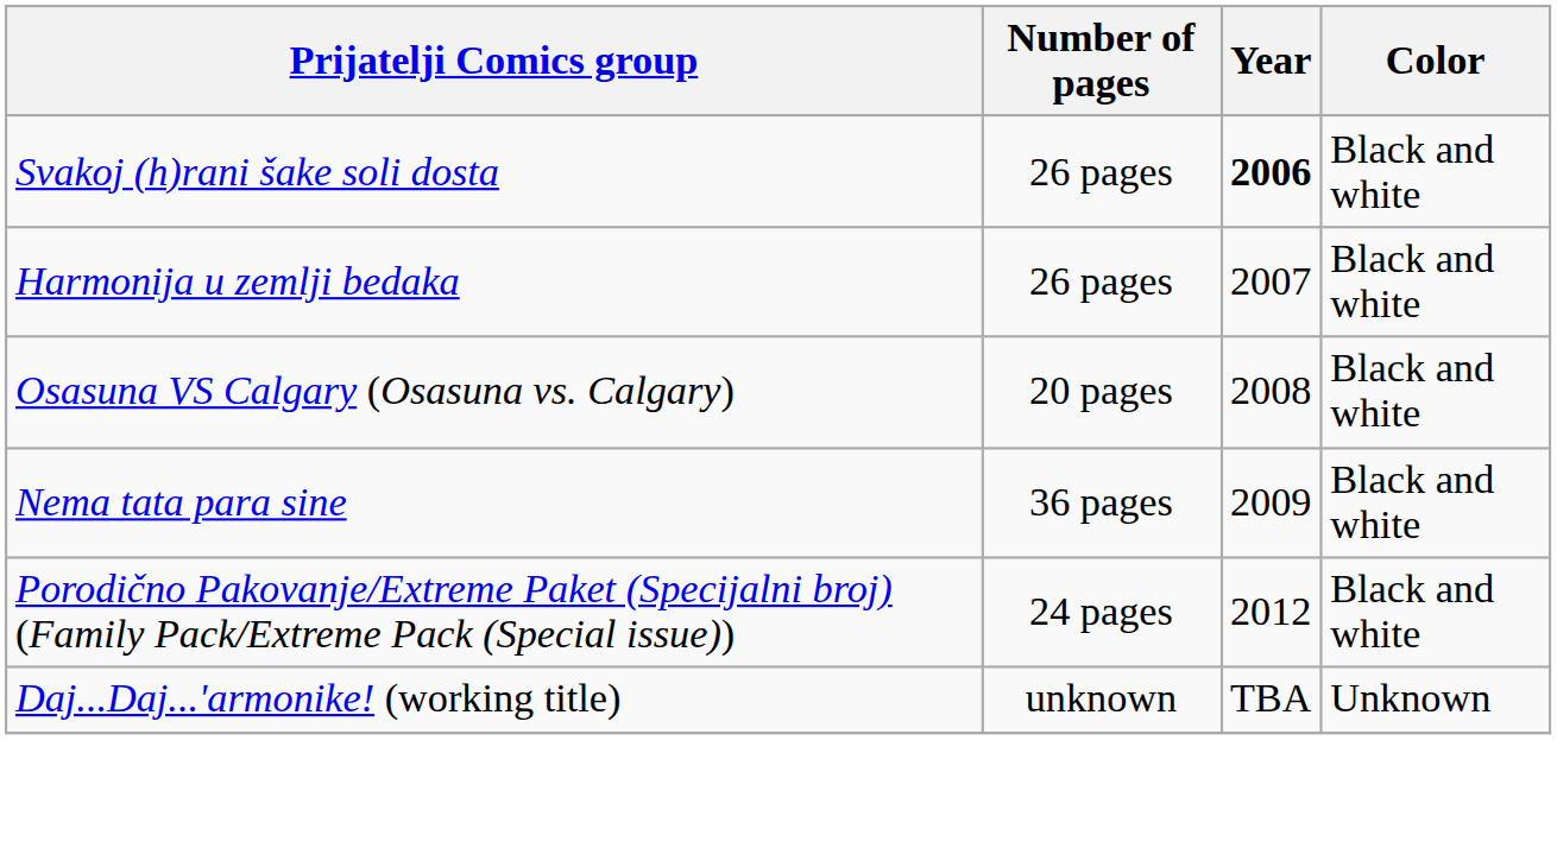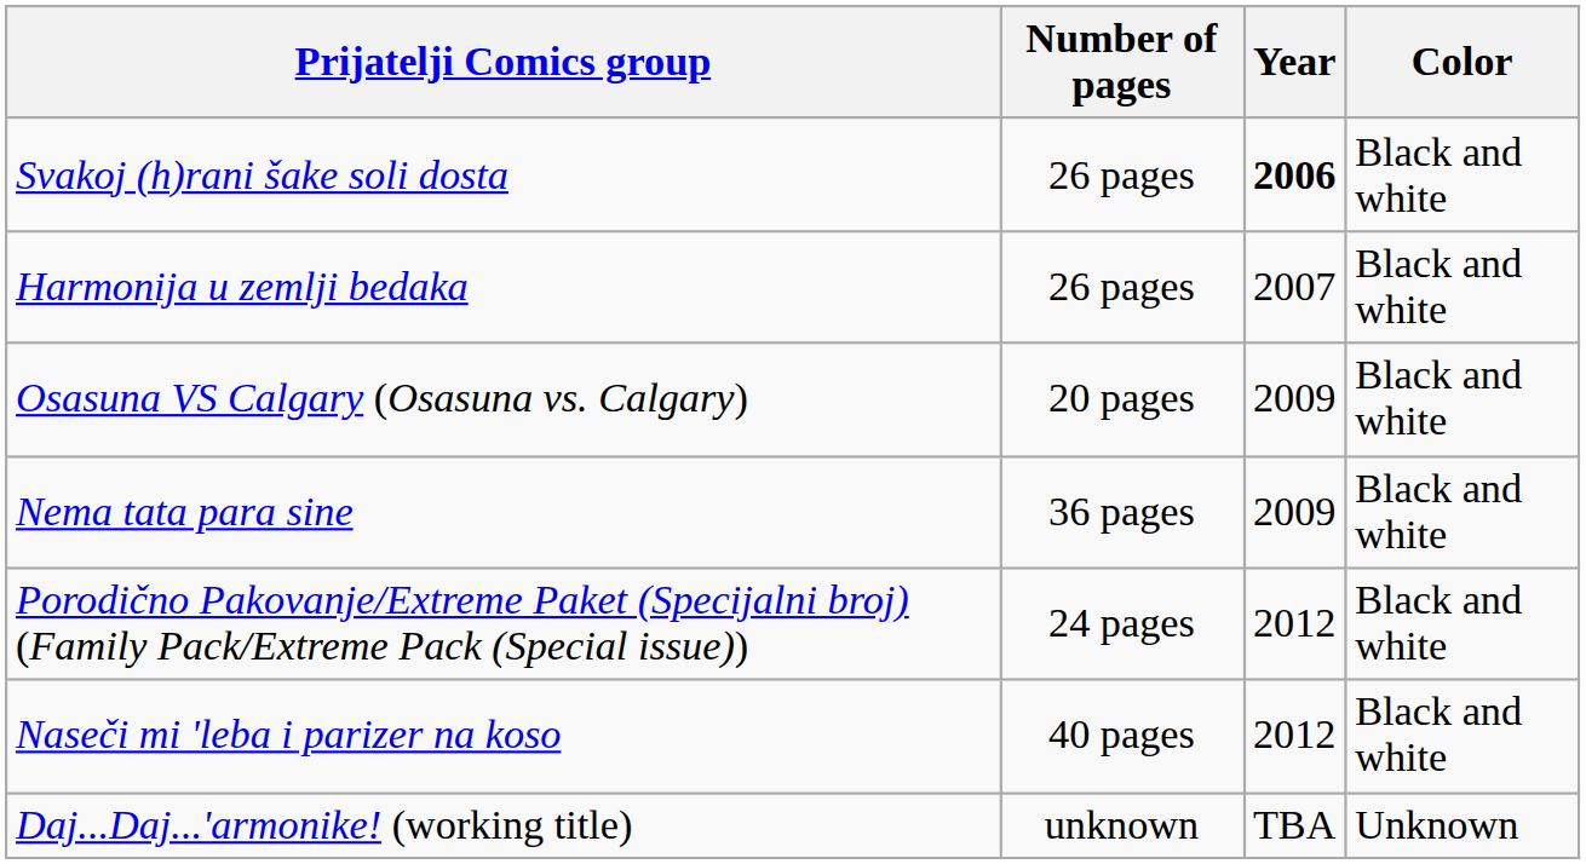Osasuna VS Calgary (Osasuna vs. Calgary) | Year: 2008 -> 2009
+ row: Naseči mi 'leba i parizer na koso | 40 pages | 2012 | Black and white
